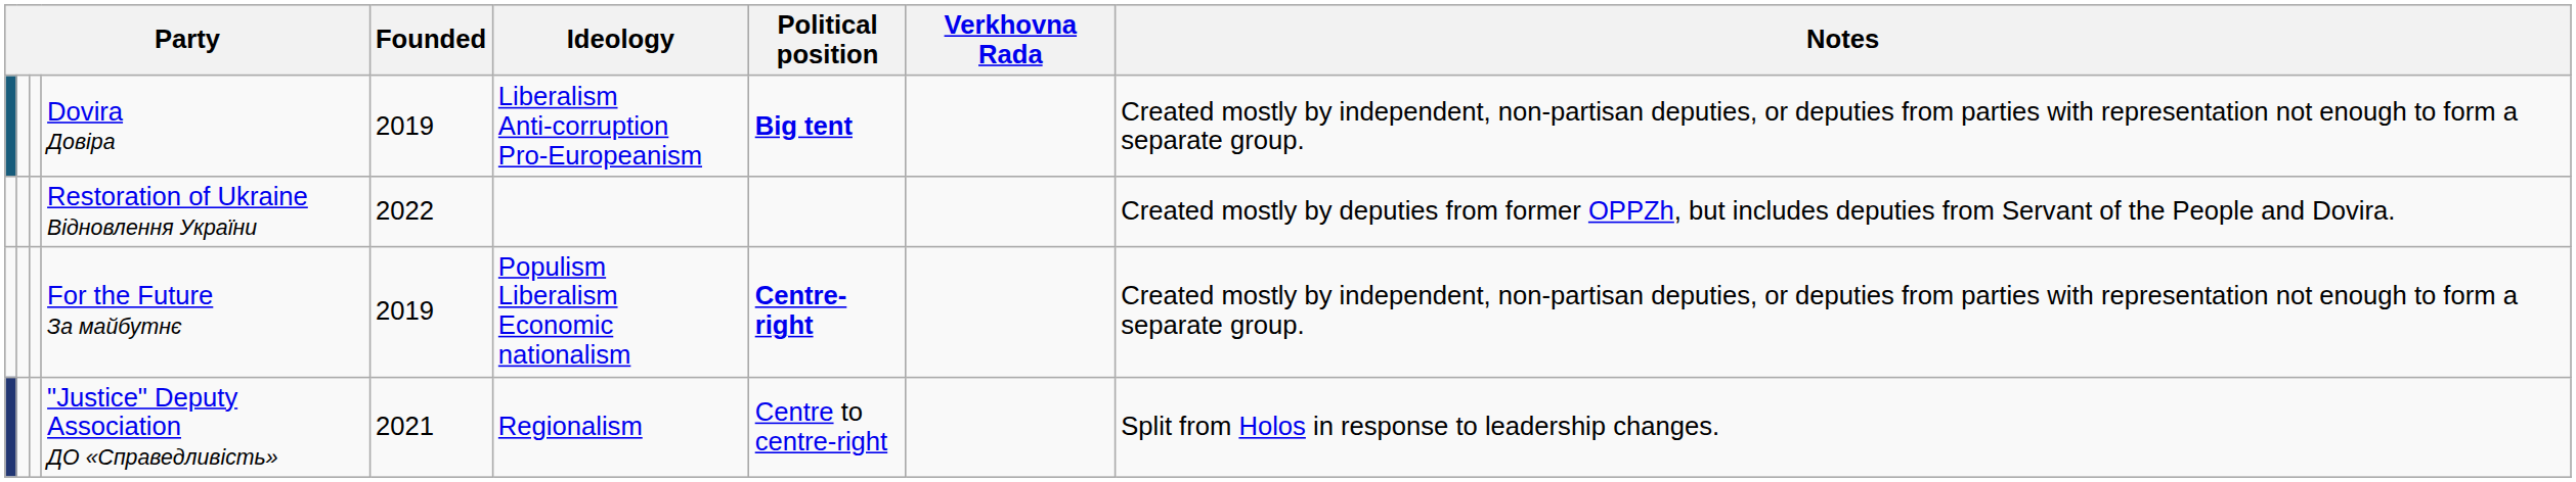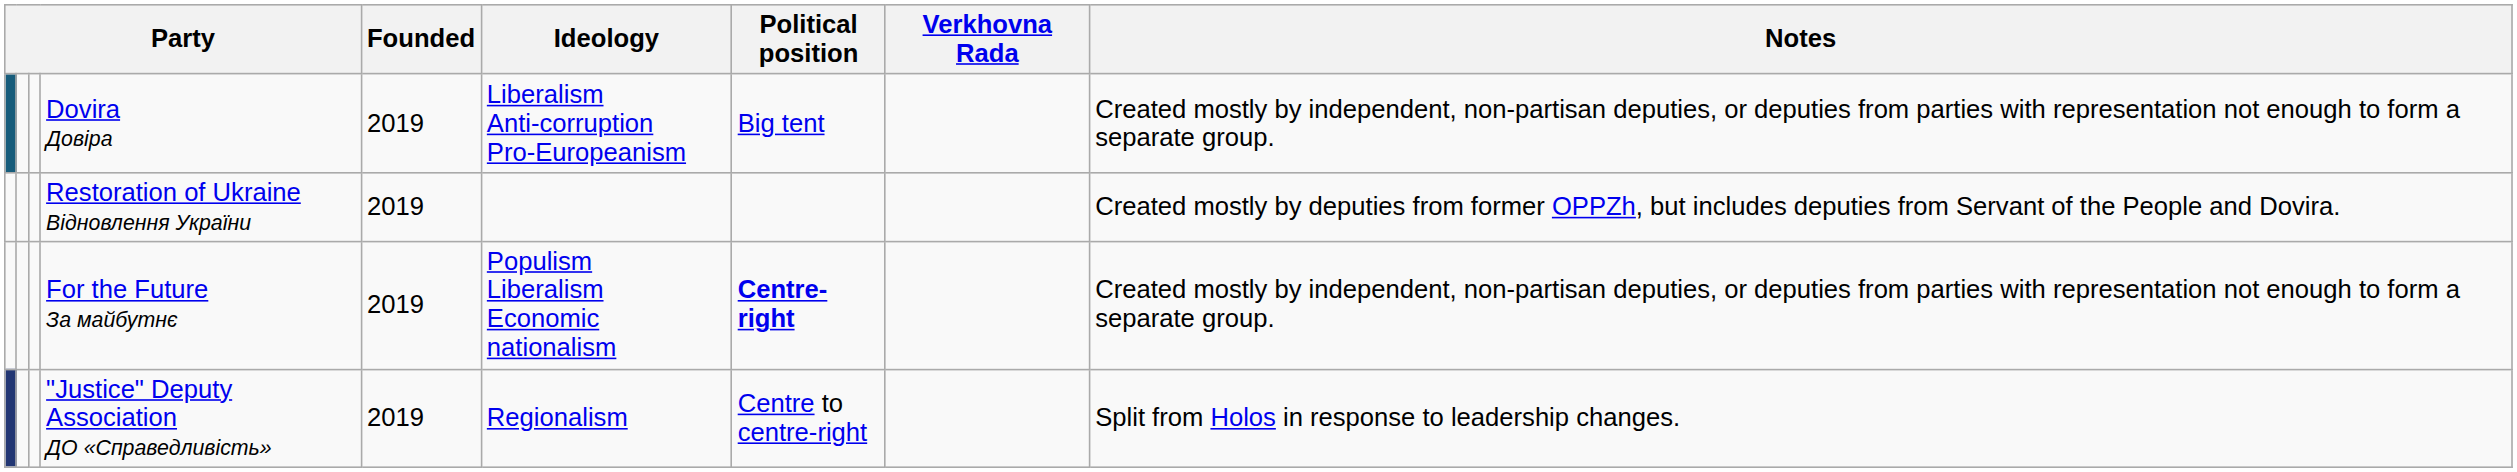Dovira Довіра | Political position: bold -> normal
Restoration of Ukraine Відновлення України | Founded: 2022 -> 2019
"Justice" Deputy Association ДО «Справедливість» | Founded: 2021 -> 2019
